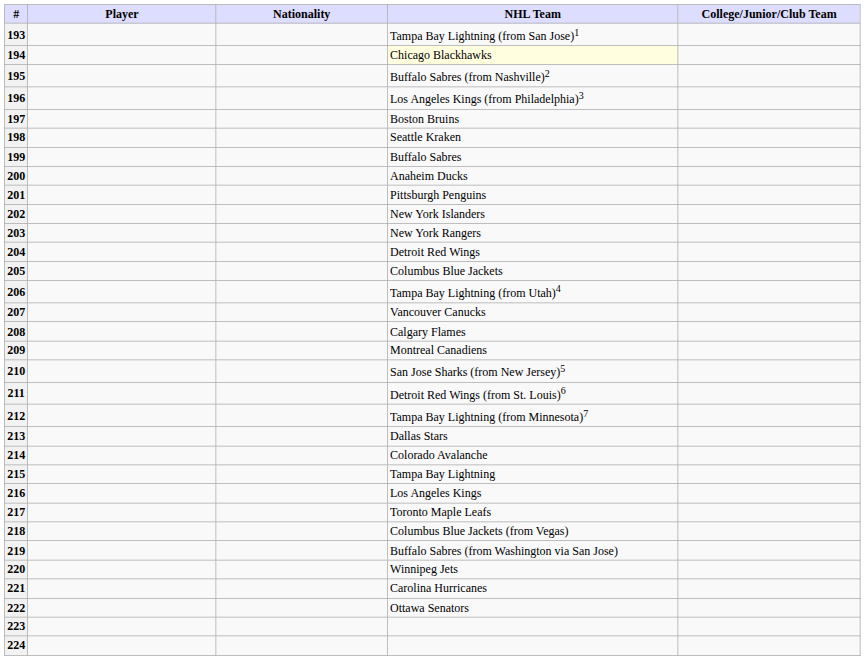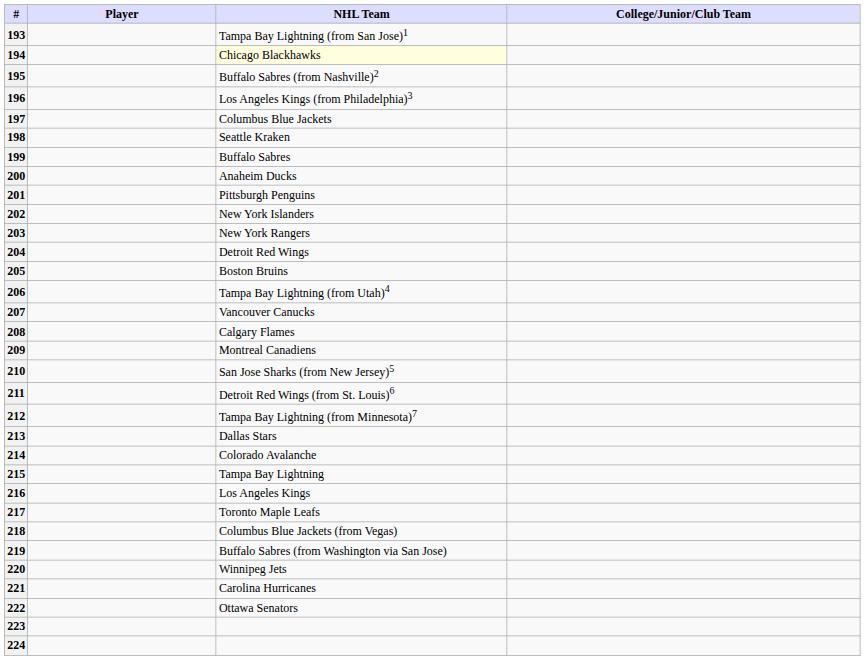- column: Nationality
197 | NHL Team: Boston Bruins -> Columbus Blue Jackets
205 | NHL Team: Columbus Blue Jackets -> Boston Bruins
